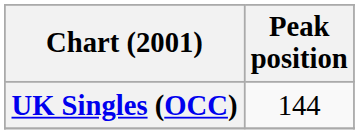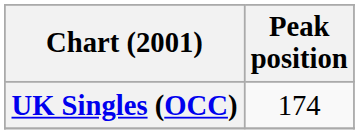UK Singles (OCC) | Peak position: 144 -> 174
